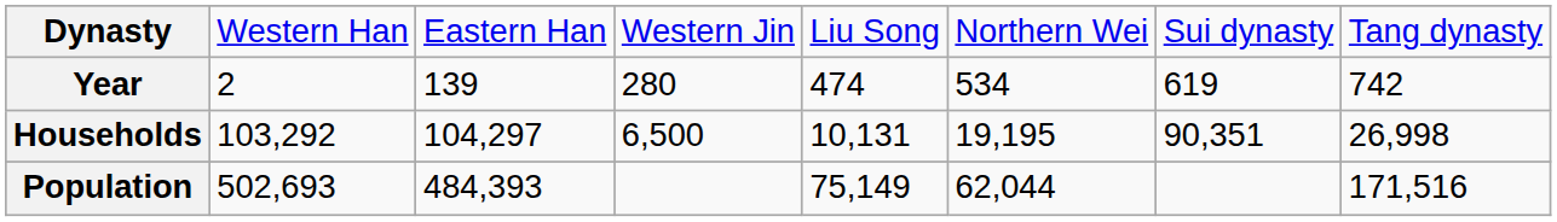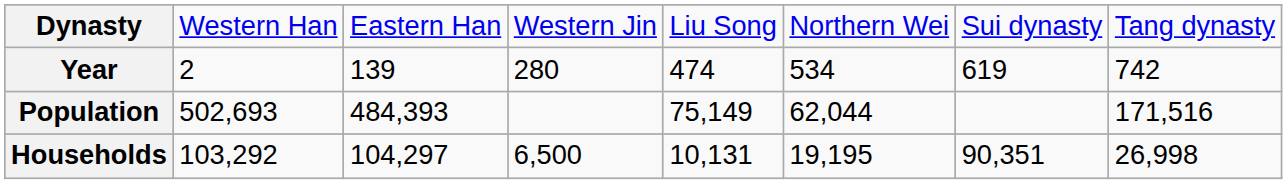rows swapped: Households <-> Population
